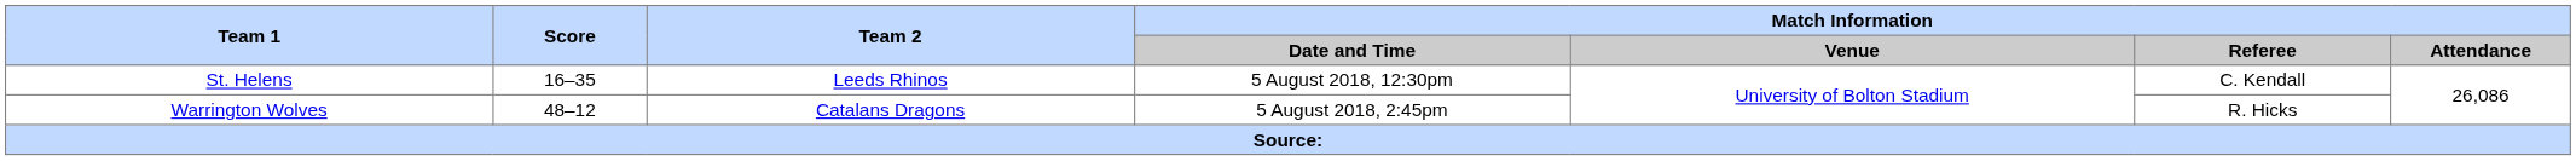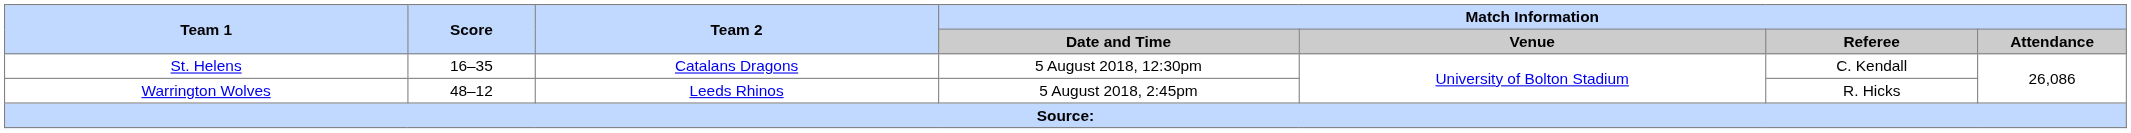St. Helens | Team 2: Leeds Rhinos -> Catalans Dragons
Warrington Wolves | Team 2: Catalans Dragons -> Leeds Rhinos
